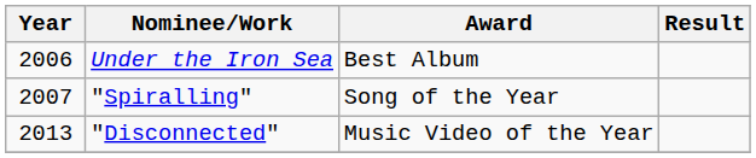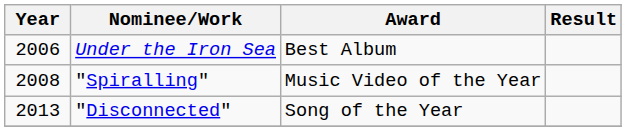"Spiralling" | Year: 2007 -> 2008
"Spiralling" | Award: Song of the Year -> Music Video of the Year
"Disconnected" | Award: Music Video of the Year -> Song of the Year
